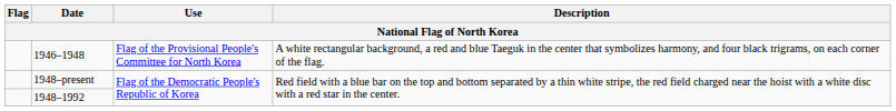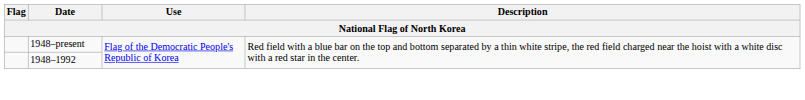- row: 1946–1948 | Flag of the Provisional People's Committee for North Korea | A white rectangular background, a red and blue Taeguk in the center that symbolizes harmony, and four black trigrams, on each corner of the flag.
